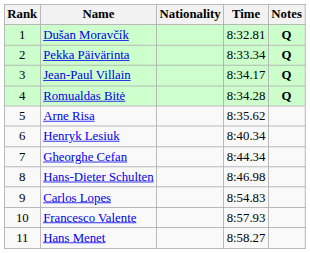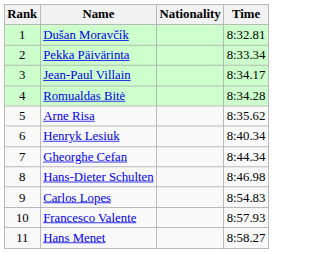- column: Notes | Q | Q | Q | Q
